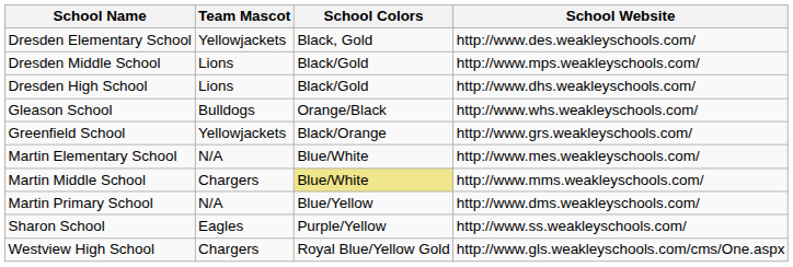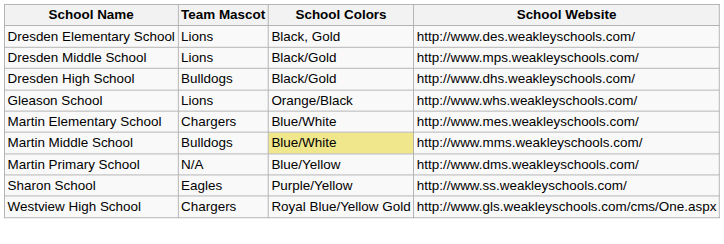Dresden Elementary School | Team Mascot: Yellowjackets -> Lions
Dresden High School | Team Mascot: Lions -> Bulldogs
Gleason School | Team Mascot: Bulldogs -> Lions
- row: Greenfield School | Yellowjackets | Black/Orange | http://www.grs.weakleyschools.com/
Martin Elementary School | Team Mascot: N/A -> Chargers
Martin Middle School | Team Mascot: Chargers -> Bulldogs
